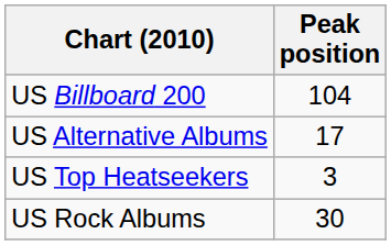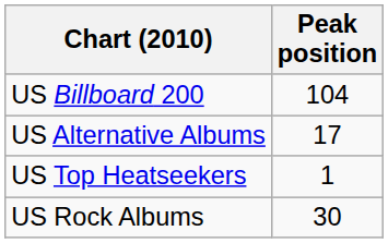US Top Heatseekers | Peak position: 3 -> 1
